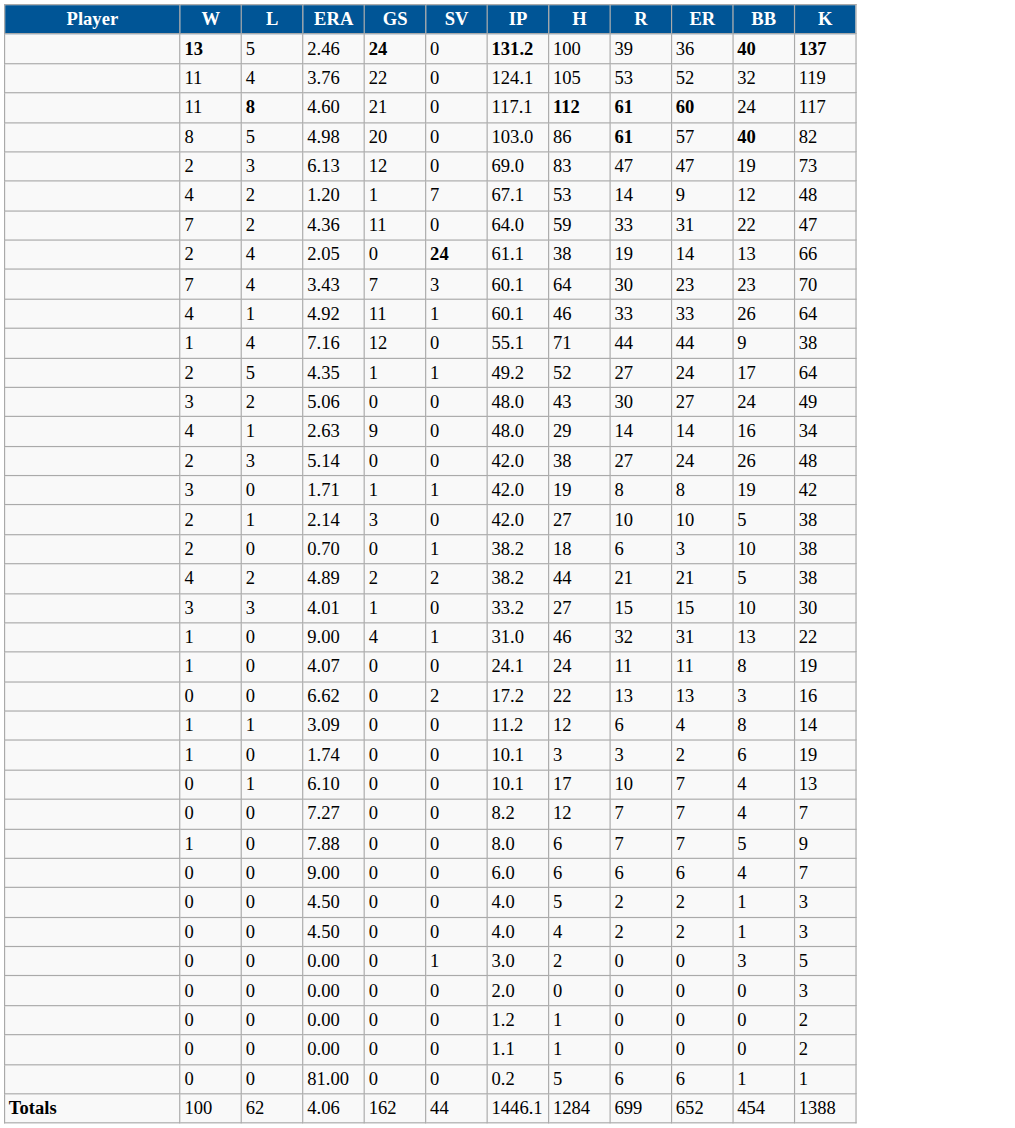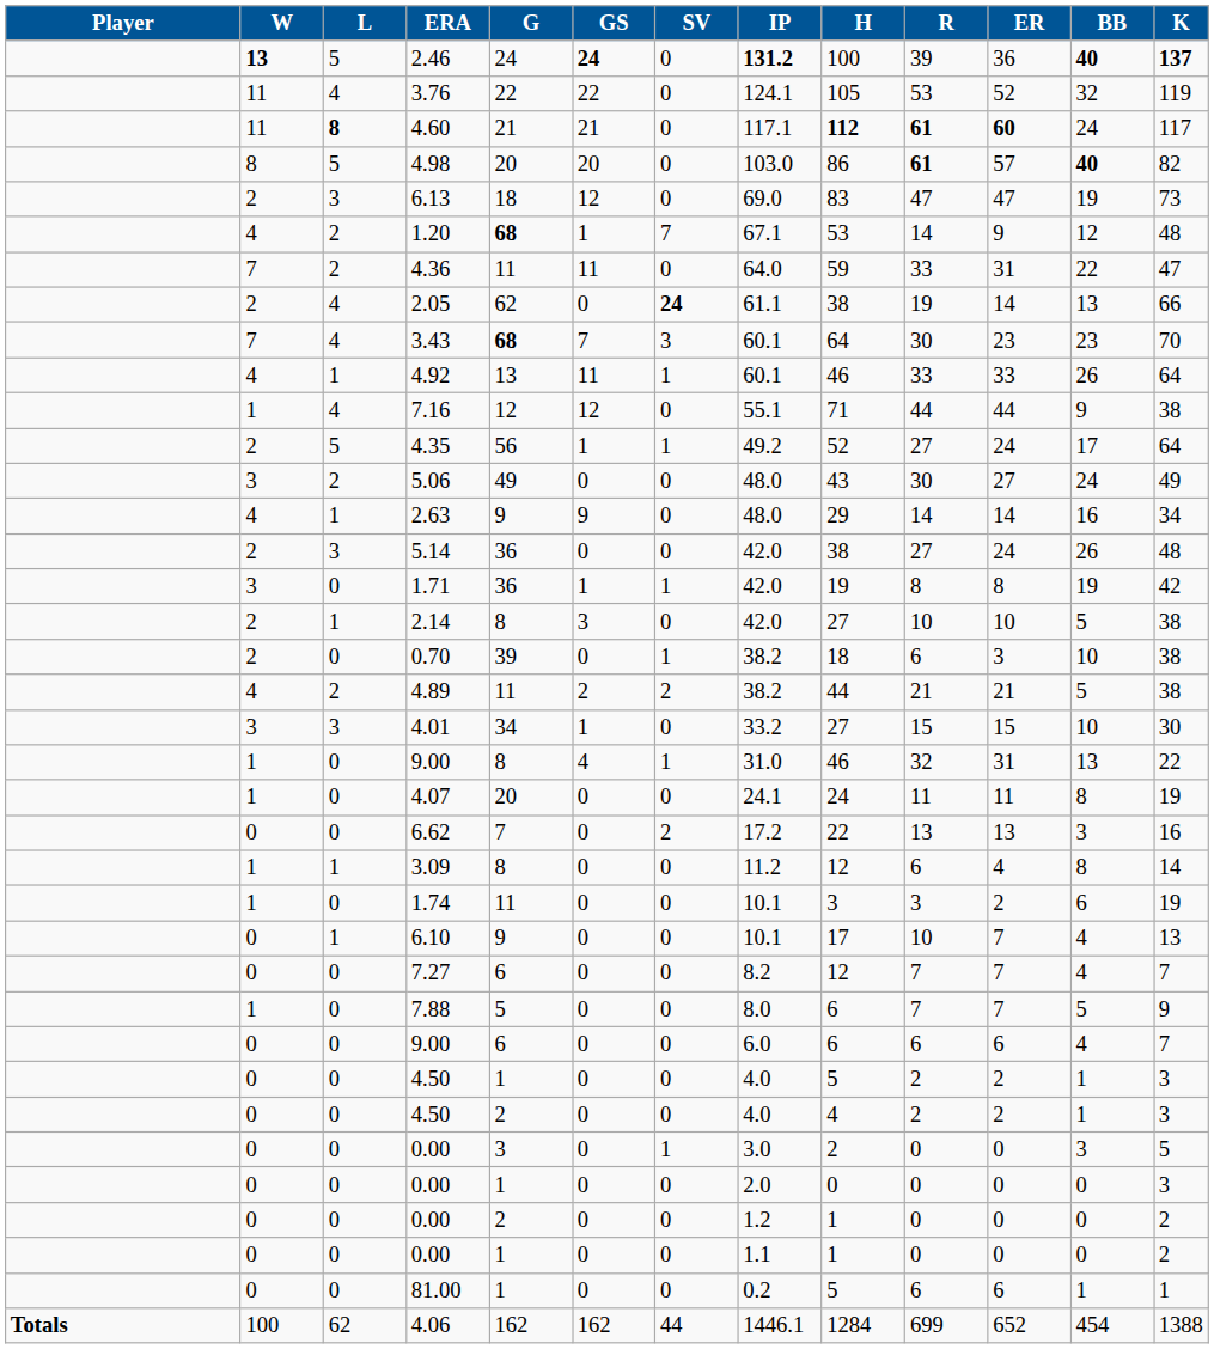+ column: G | 24 | 22 | 21 | 20 | 18 | 68 | 11 | 62 | 68 | 13 | 12 | 56 | 49 | 9 | 36 | 36 | 8 | 39 | 11 | 34 | 8 | 20 | 7 | 8 | 11 | 9 | 6 | 5 | 6 | 1 | 2 | 3 | 1 | 2 | 1 | 1 | 162
